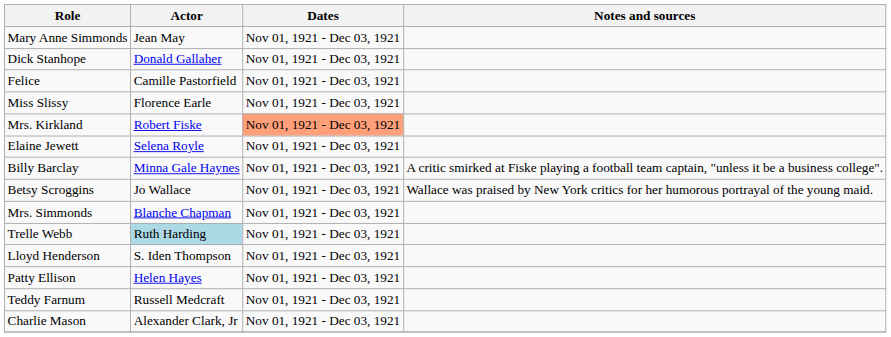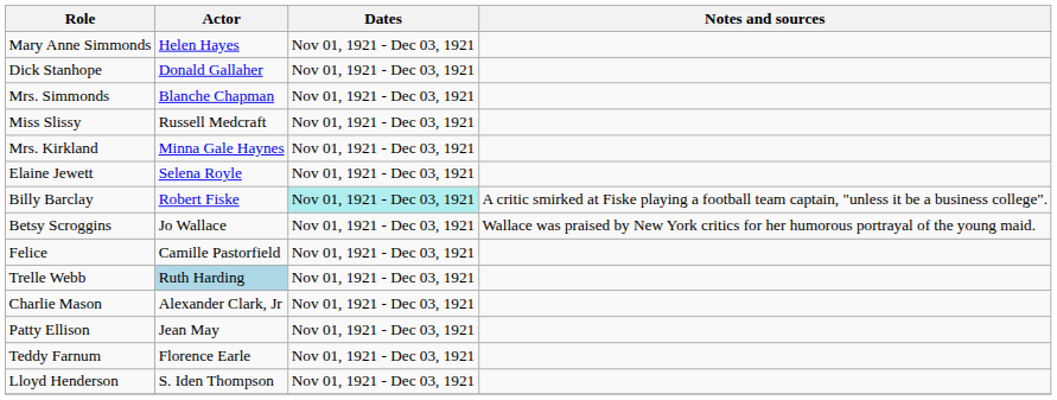Mary Anne Simmonds | Actor: Jean May -> Helen Hayes
rows swapped: Mrs. Simmonds <-> Felice
Miss Slissy | Actor: Florence Earle -> Russell Medcraft
Mrs. Kirkland | Actor: Robert Fiske -> Minna Gale Haynes
Mrs. Kirkland | Dates: lightsalmon background -> no background
Billy Barclay | Actor: Minna Gale Haynes -> Robert Fiske
Billy Barclay | Dates: no background -> paleturquoise background
rows swapped: Lloyd Henderson <-> Charlie Mason
Patty Ellison | Actor: Helen Hayes -> Jean May
Teddy Farnum | Actor: Russell Medcraft -> Florence Earle
